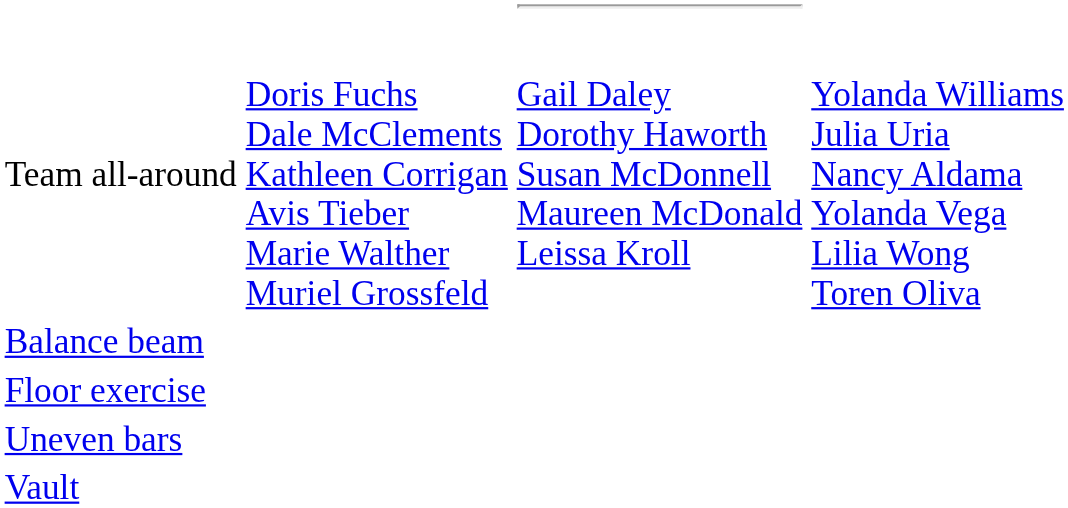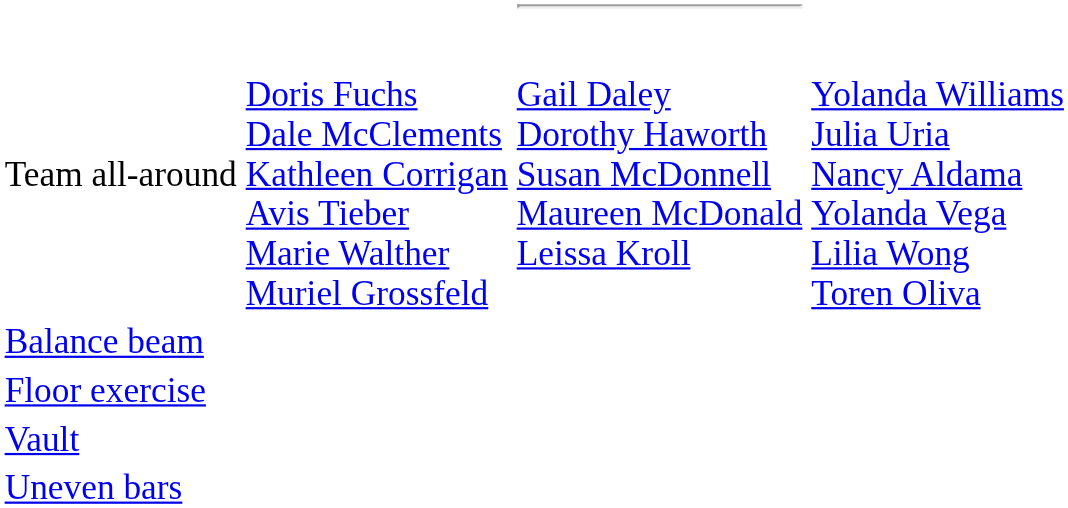rows swapped: Uneven bars <-> Vault
